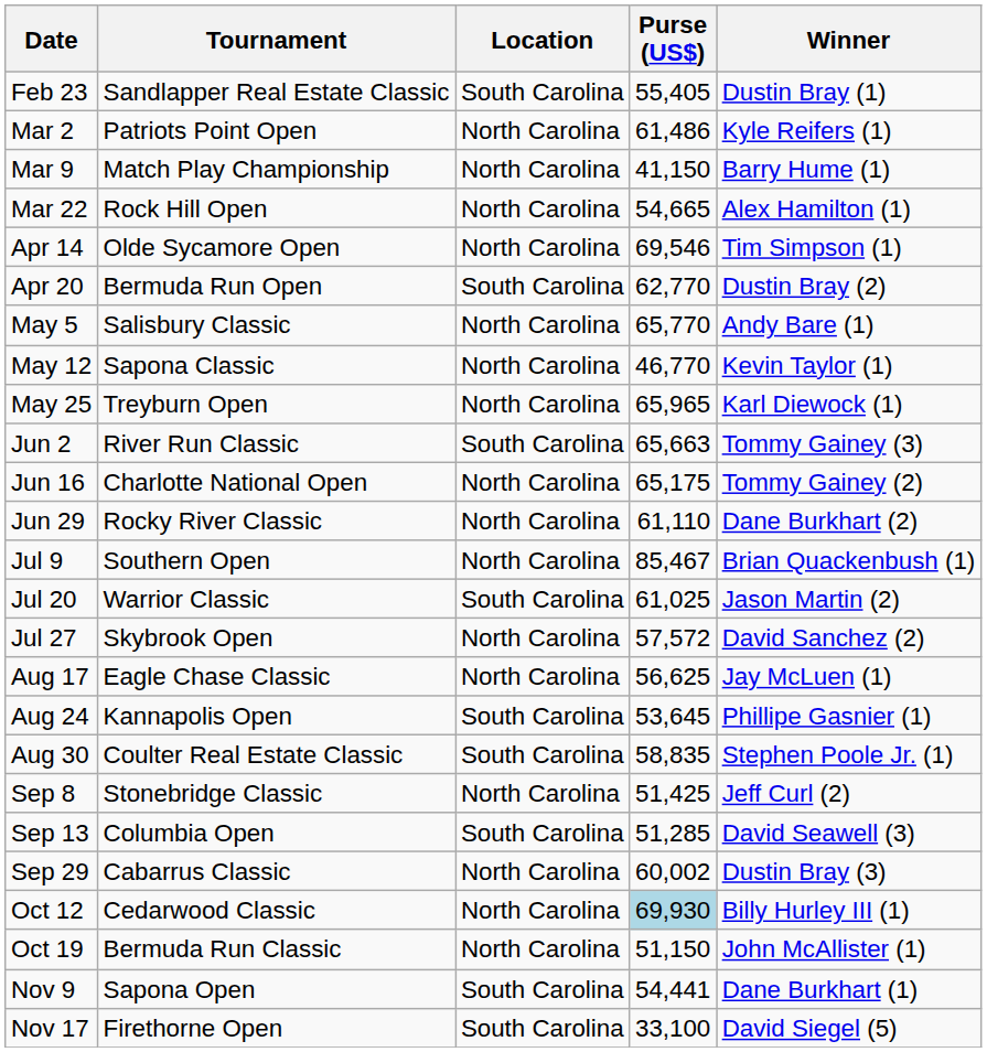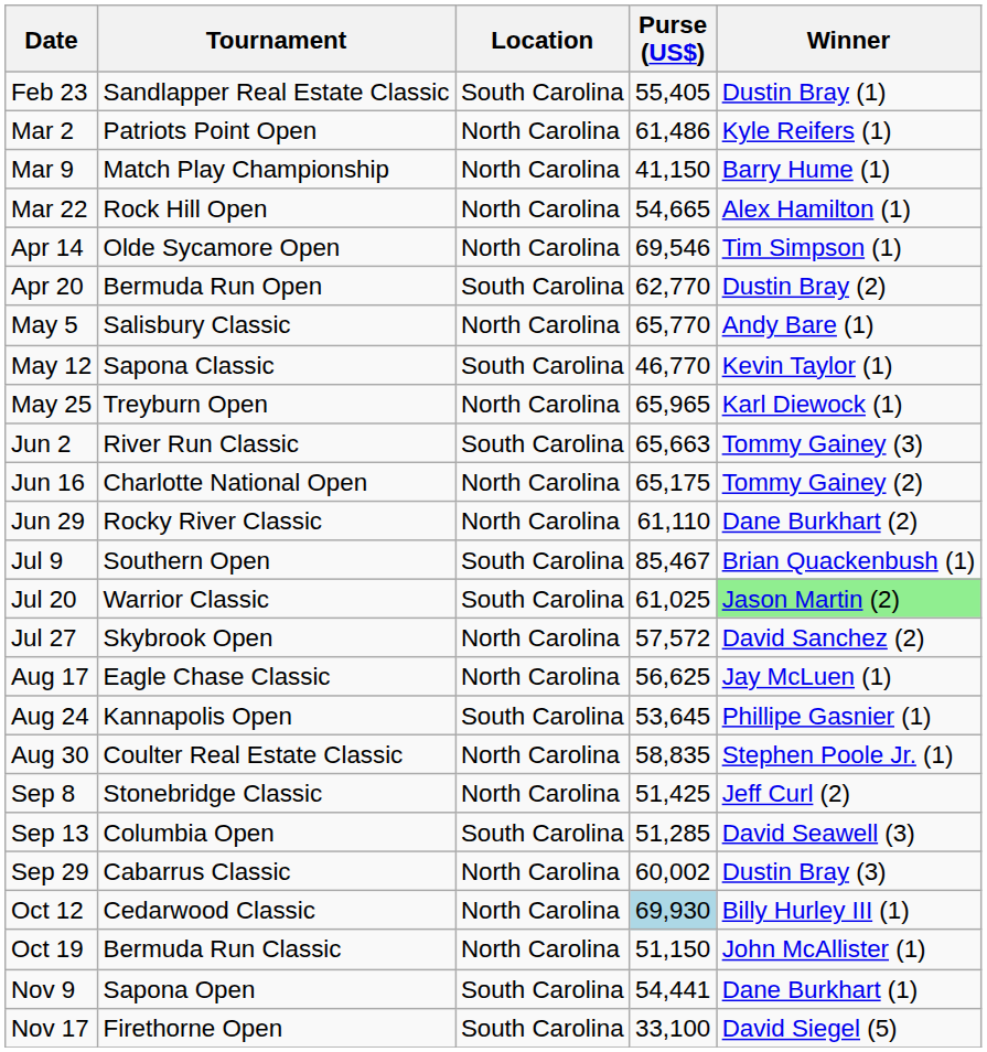May 12 | Location: North Carolina -> South Carolina
Jul 9 | Location: North Carolina -> South Carolina
Jul 20 | Winner: no background -> lightgreen background
Aug 30 | Location: South Carolina -> North Carolina
